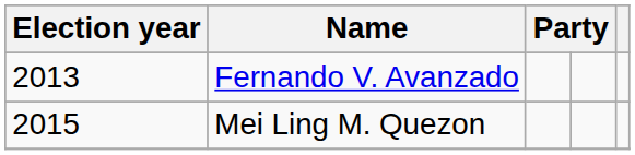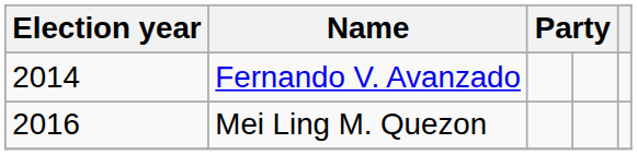Fernando V. Avanzado | Election year: 2013 -> 2014
Mei Ling M. Quezon | Election year: 2015 -> 2016
